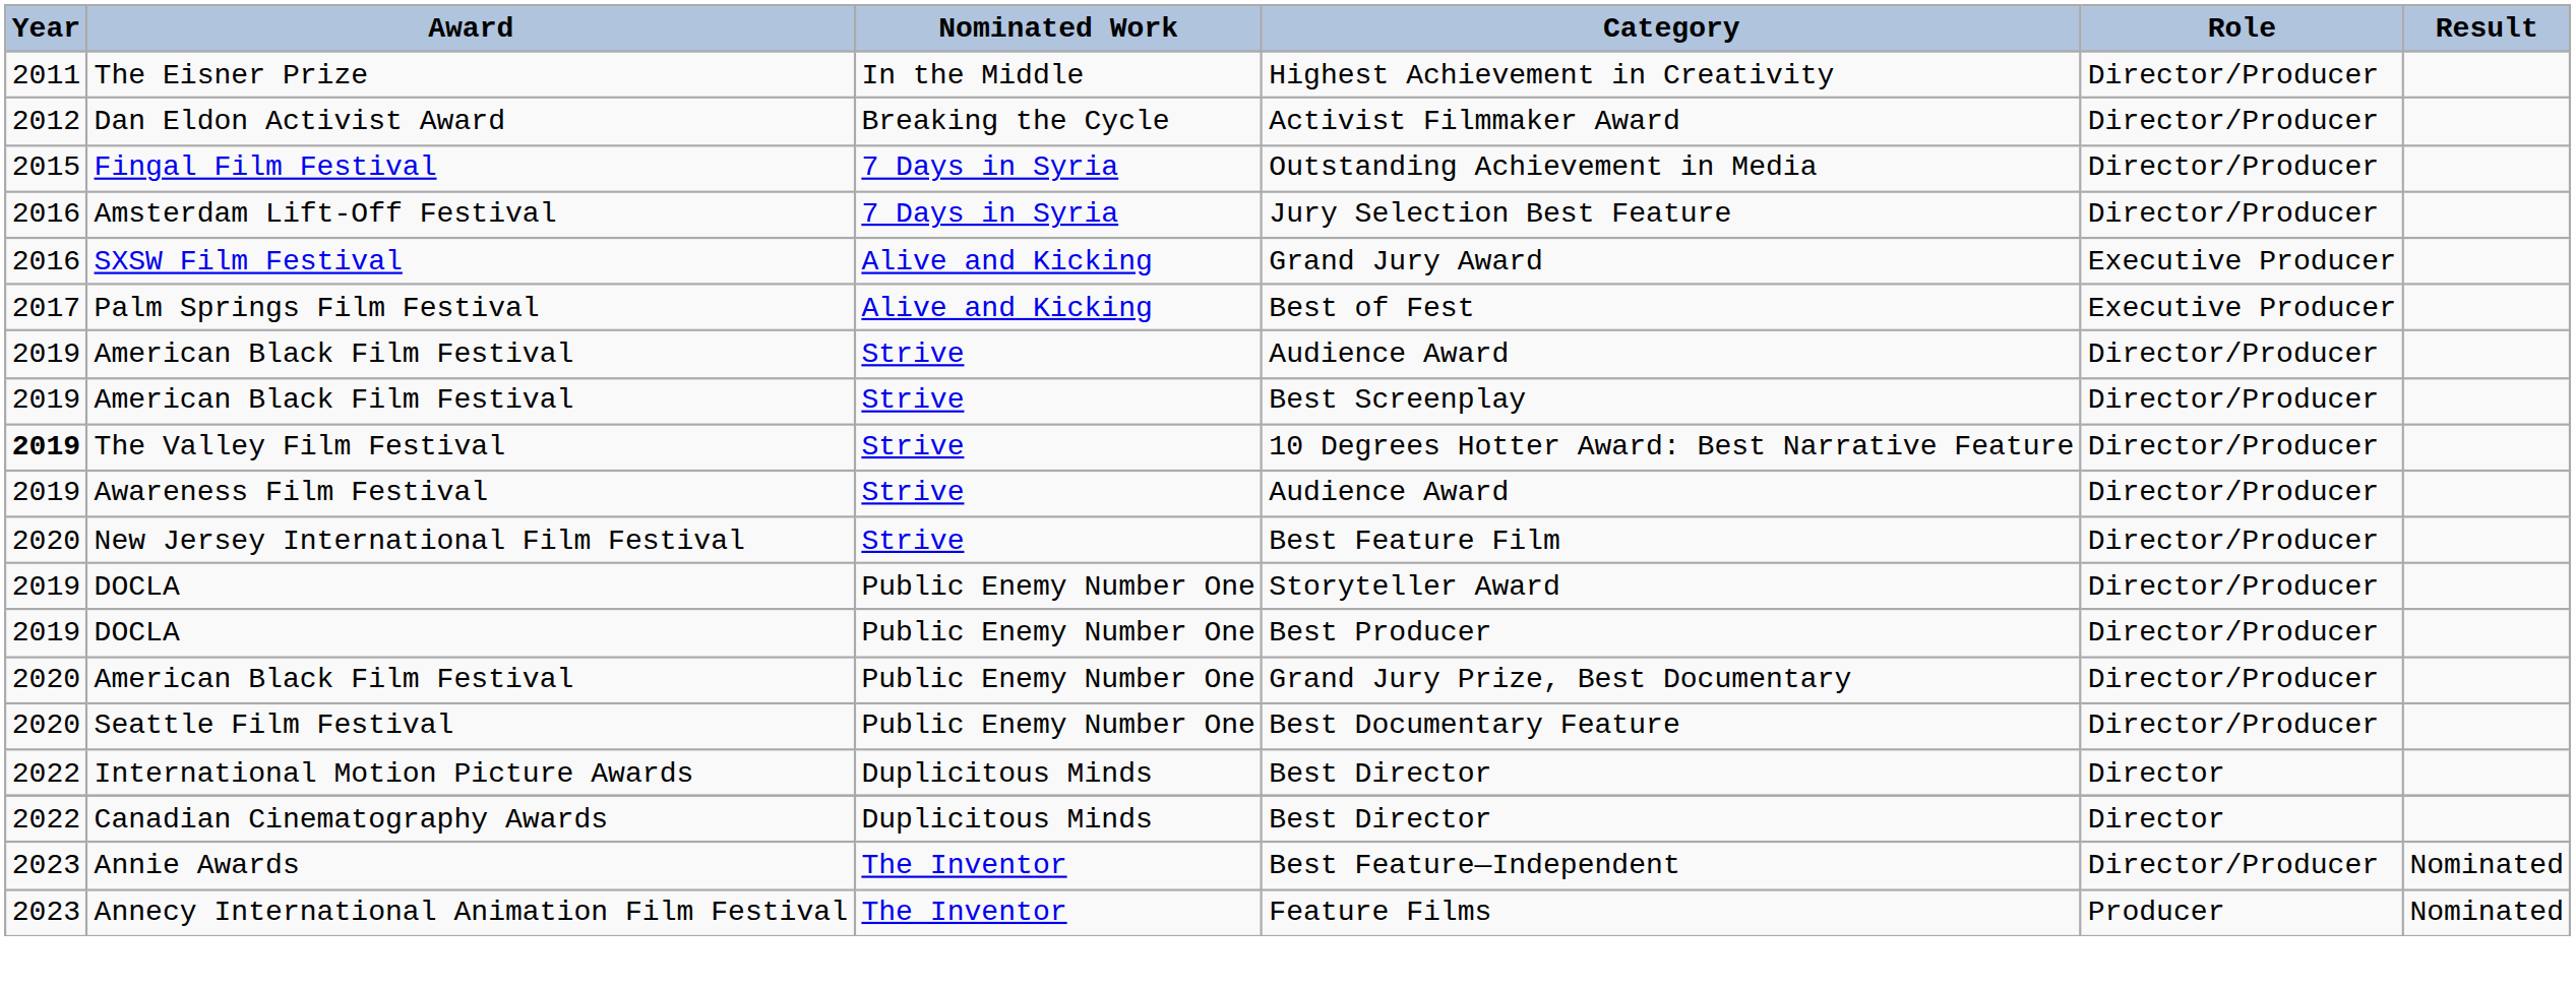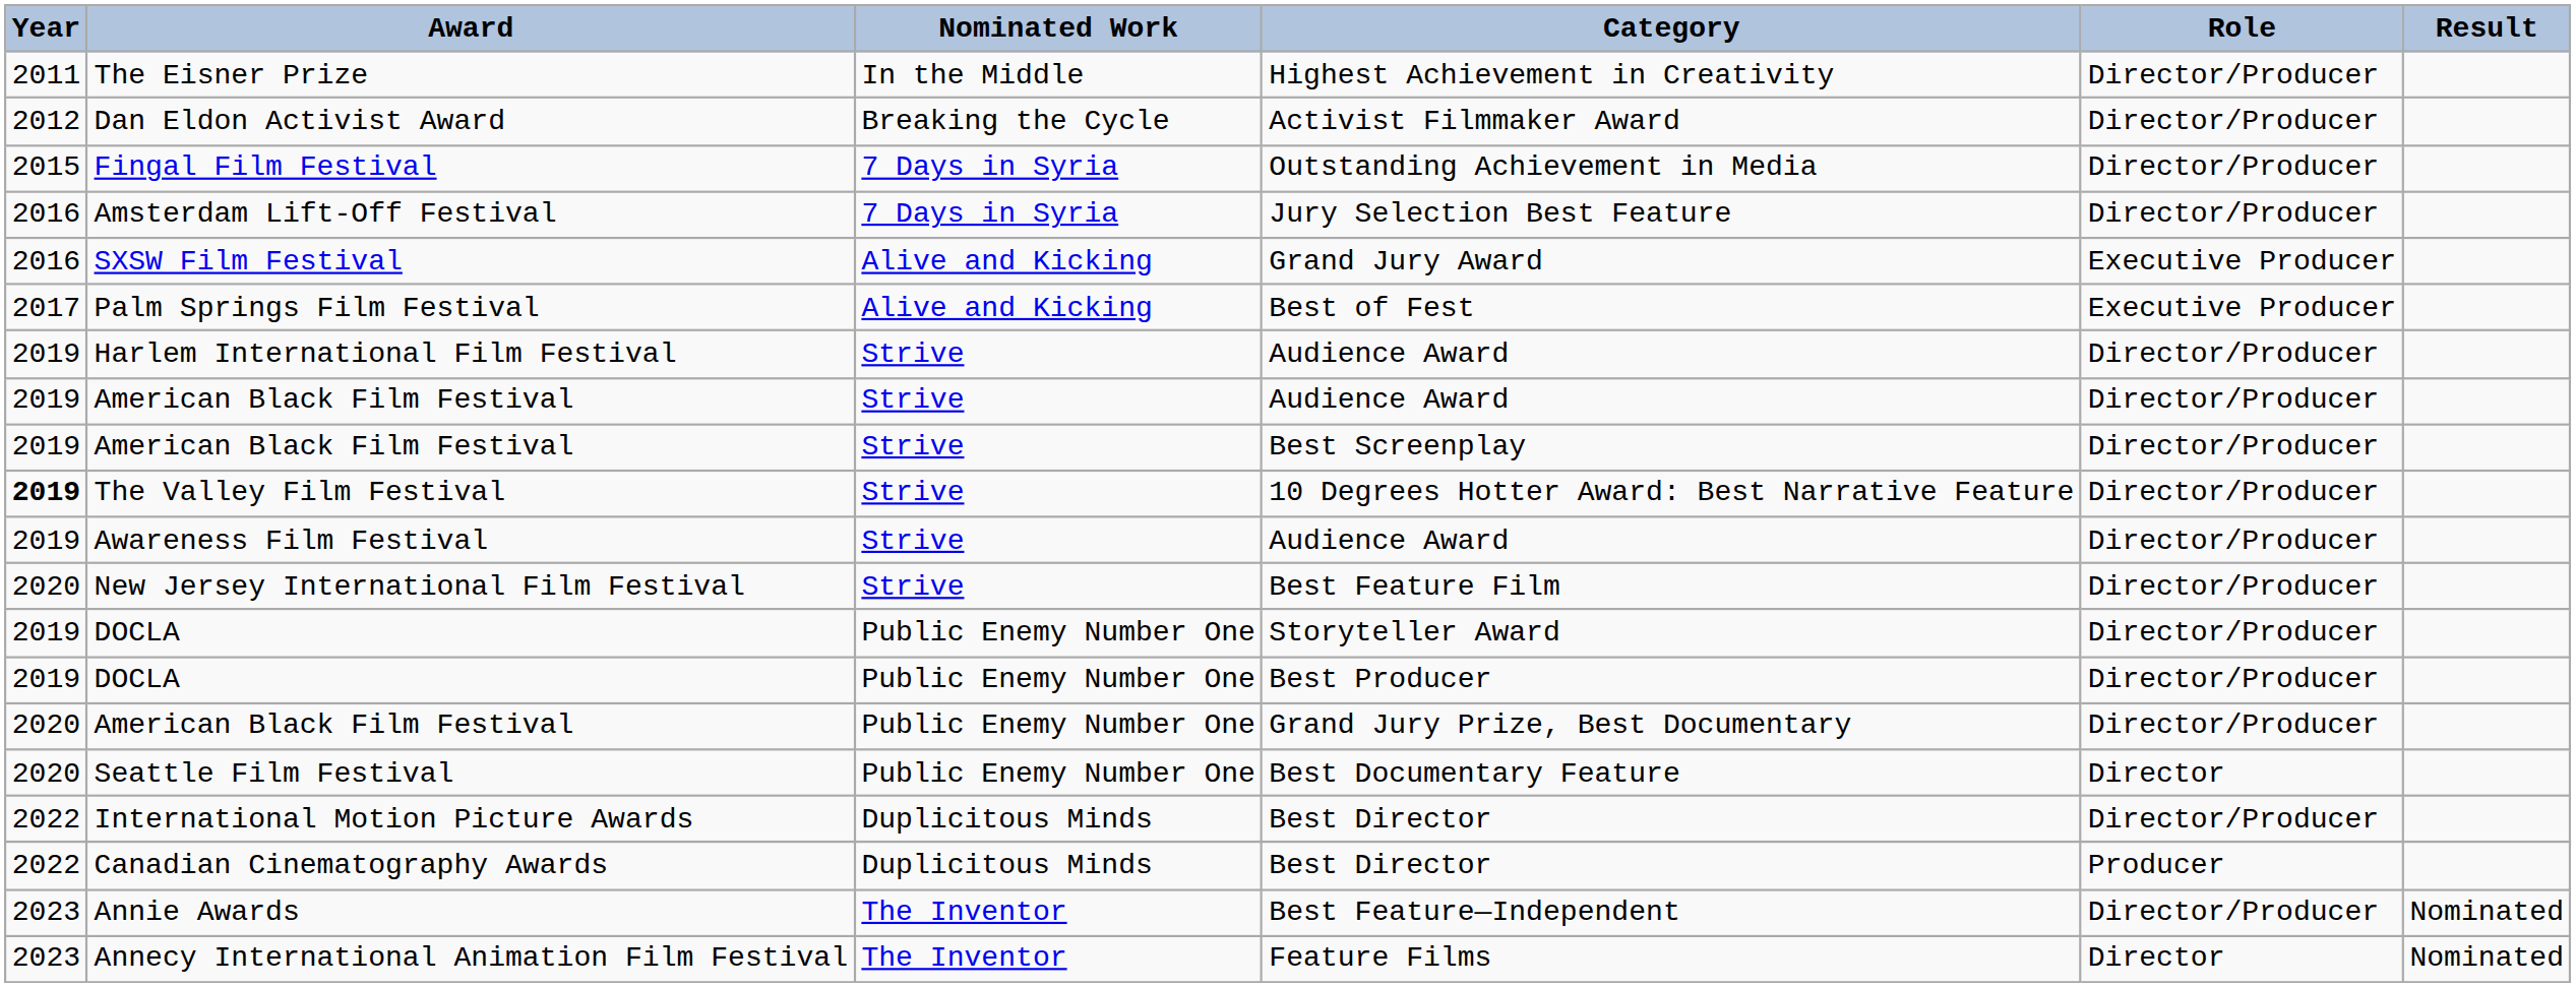+ row: 2019 | Harlem International Film Festival | Strive | Audience Award | Director/Producer
Seattle Film Festival | Role: Director/Producer -> Director
International Motion Picture Awards | Role: Director -> Director/Producer
Canadian Cinematography Awards | Role: Director -> Producer
Annecy International Animation Film Festival | Role: Producer -> Director
